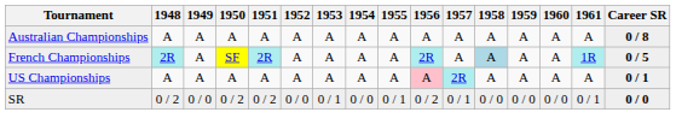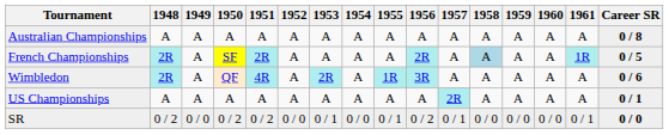+ row: Wimbledon | 2R | A | QF | 4R | A | 2R | A | 1R | 3R | A | A | A | A | A | 0 / 6
US Championships | 1956: pink background -> no background
